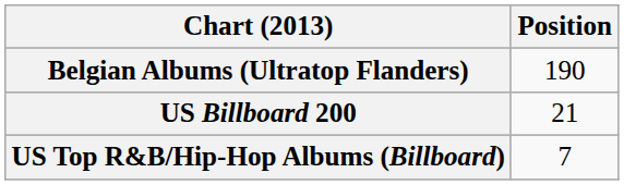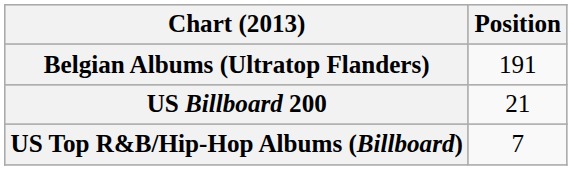Belgian Albums (Ultratop Flanders) | Position: 190 -> 191
